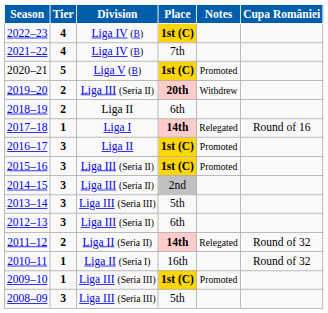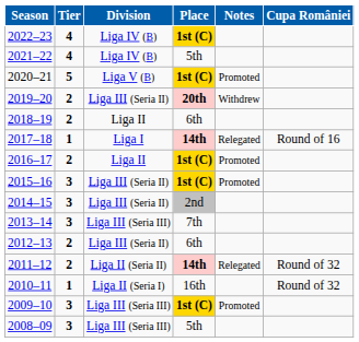2021–22 | Place: 7th -> 5th
2016–17 | Tier: 3 -> 2
2013–14 | Place: 5th -> 7th
2012–13 | Tier: 3 -> 2
2009–10 | Tier: 1 -> 3
